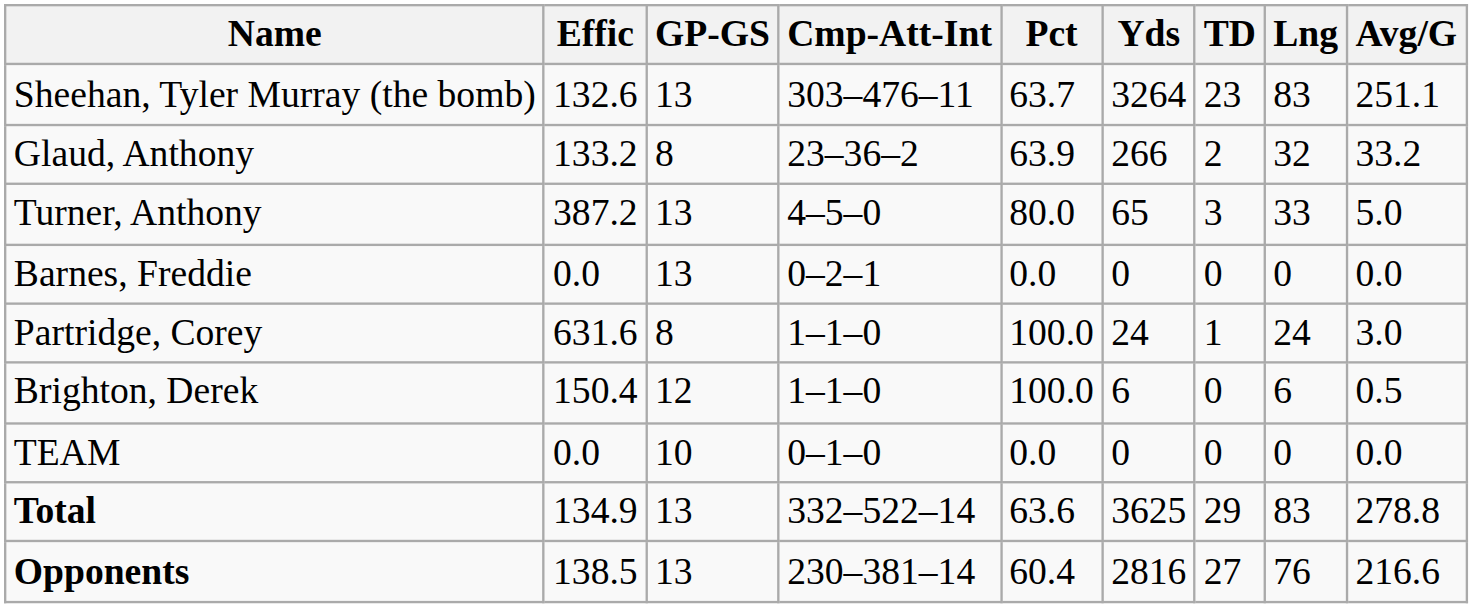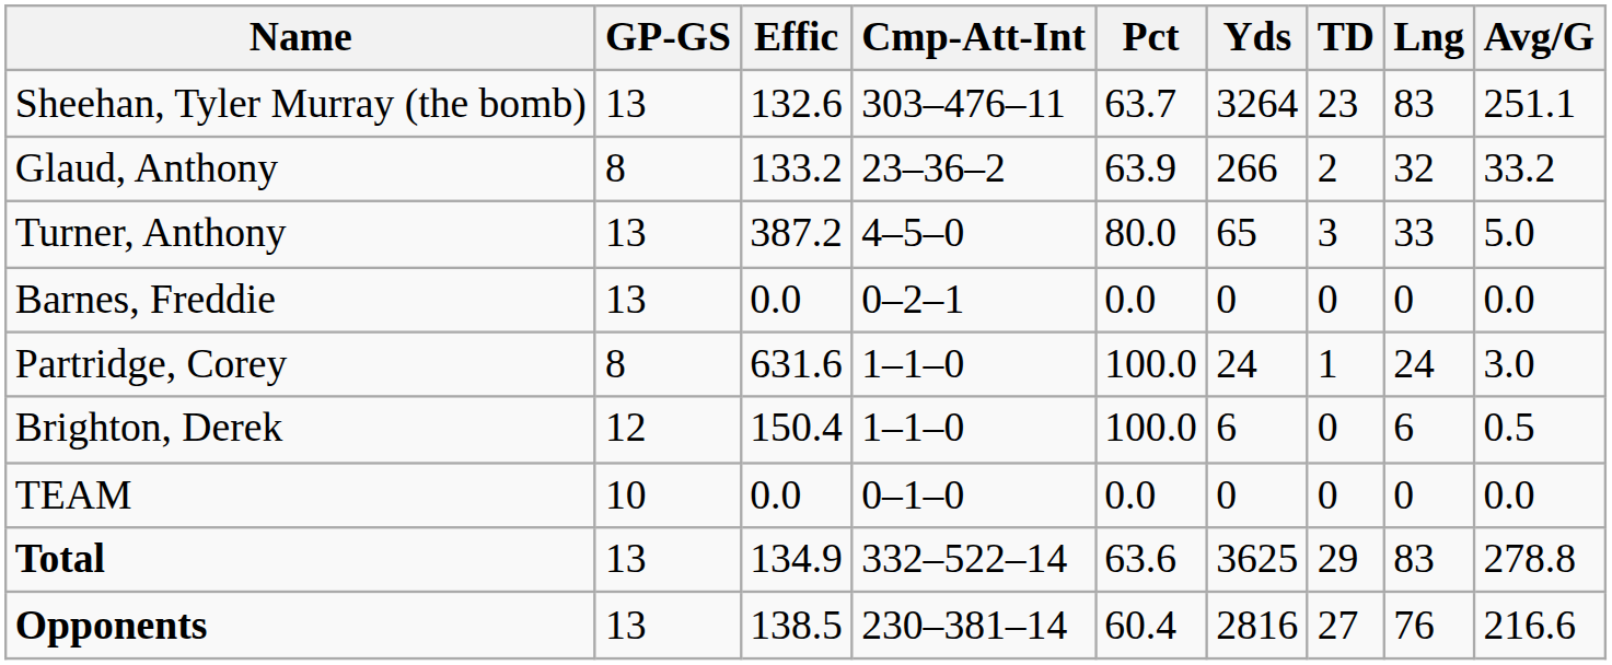columns swapped: GP-GS <-> Effic
